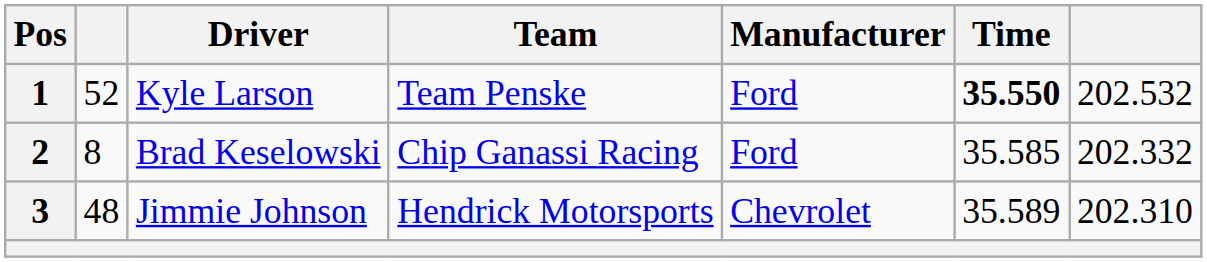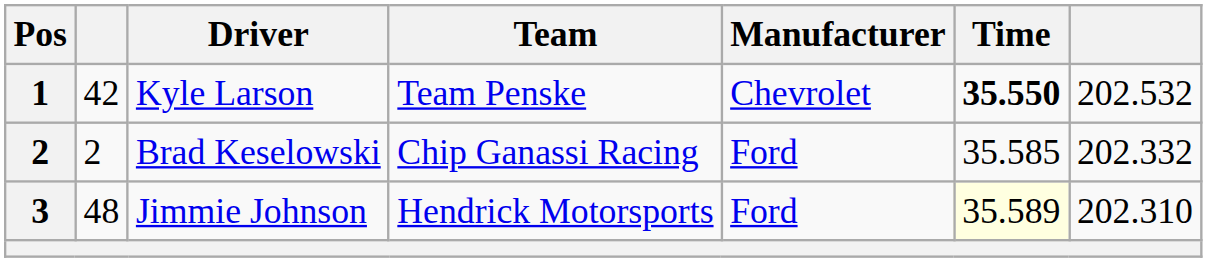Kyle Larson | column 2: 52 -> 42
Kyle Larson | Manufacturer: Ford -> Chevrolet
Brad Keselowski | column 2: 8 -> 2
Jimmie Johnson | Manufacturer: Chevrolet -> Ford
Jimmie Johnson | Time: no background -> lightyellow background
